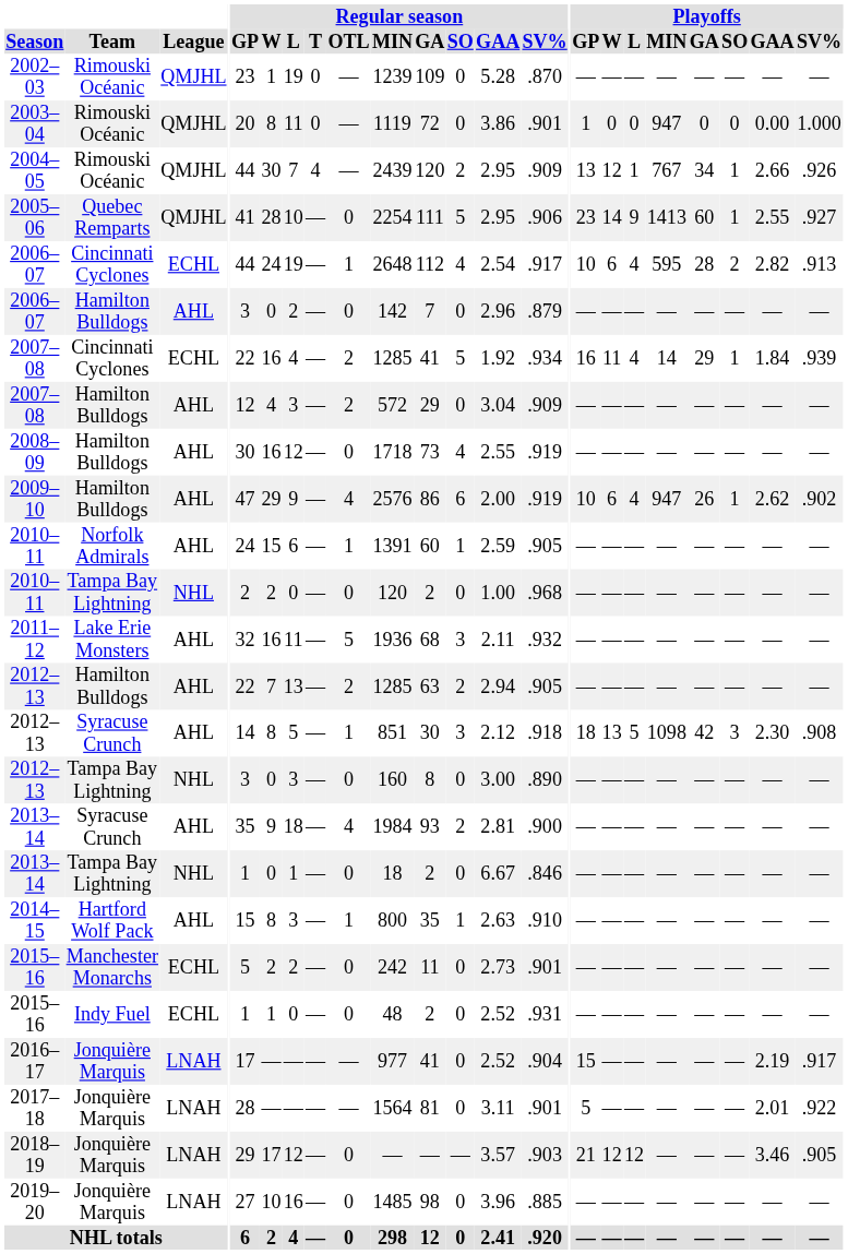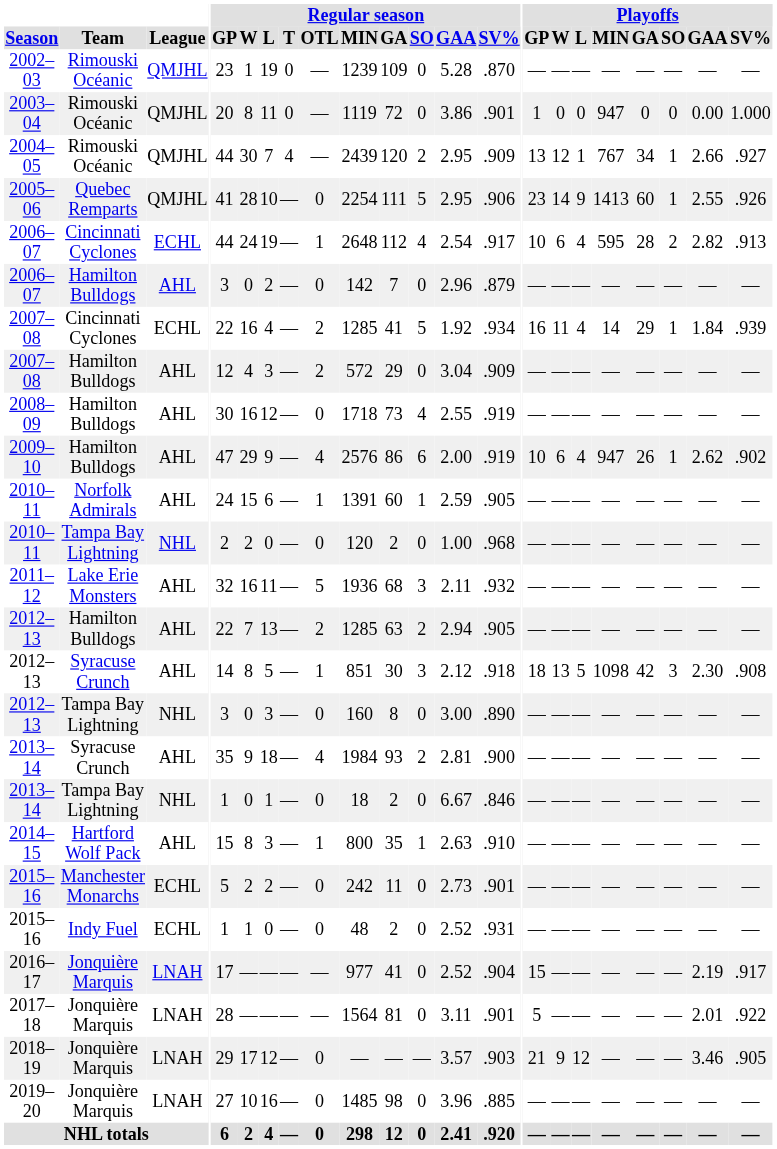2004–05 | Playoffs / SV%: .926 -> .927
2005–06 | Playoffs / SV%: .927 -> .926
2018–19 | Playoffs / W: 12 -> 9
